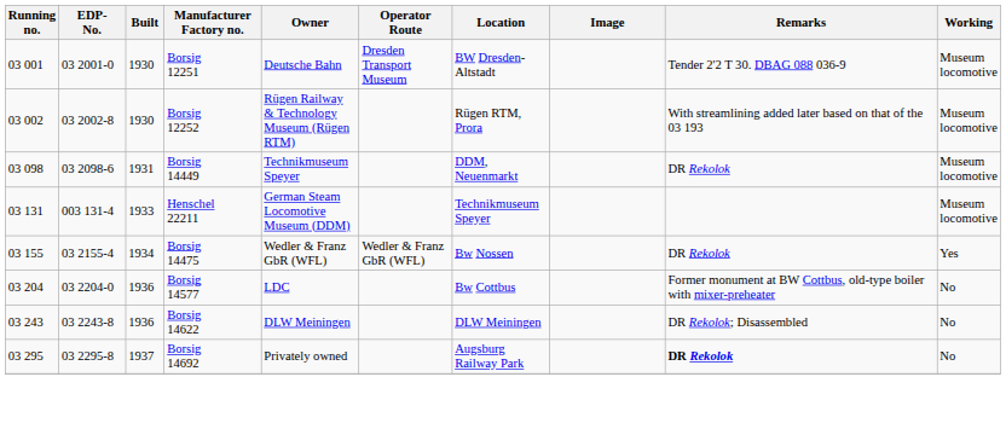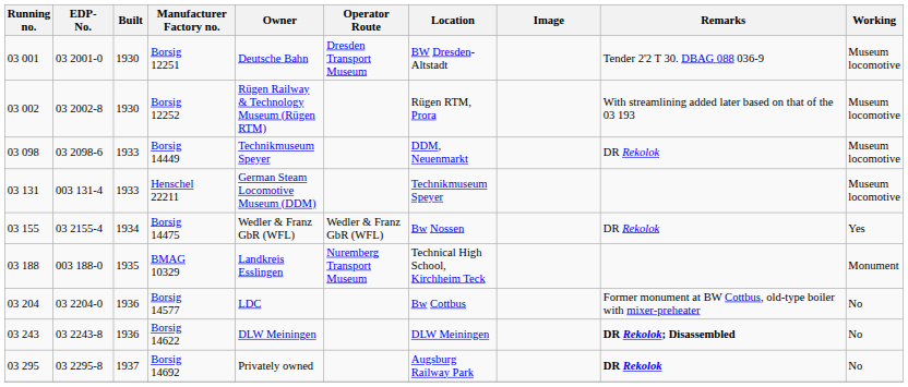Borsig 14449 | Built: 1931 -> 1933
+ row: 03 188 | 003 188-0 | 1935 | BMAG 10329 | Landkreis Esslingen | Nuremberg Transport Museum | Technical High School, Kirchheim Teck | Monument
Borsig 14622 | Remarks: normal -> bold
